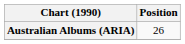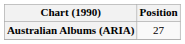Australian Albums (ARIA) | Position: 26 -> 27
